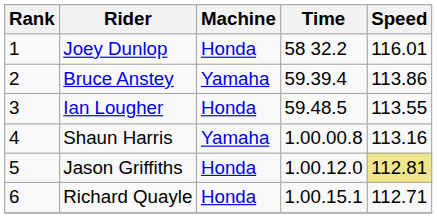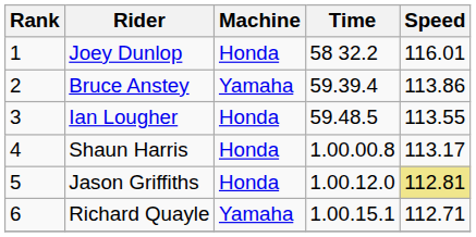Shaun Harris | Machine: Yamaha -> Honda
Shaun Harris | Speed: 113.16 -> 113.17
Richard Quayle | Machine: Honda -> Yamaha
